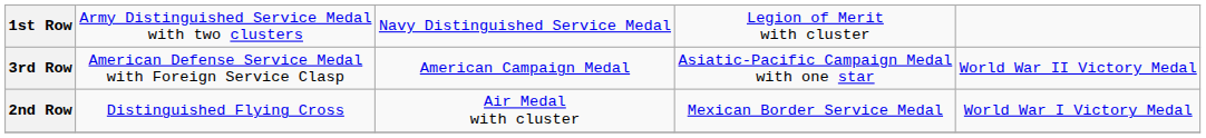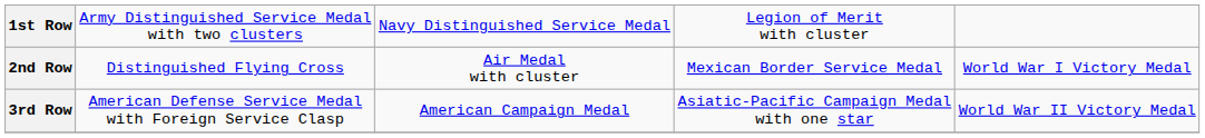rows swapped: 2nd Row <-> 3rd Row
